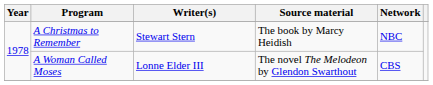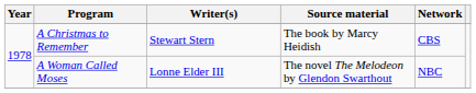A Christmas to Remember | Network: NBC -> CBS
A Woman Called Moses | Network: CBS -> NBC
